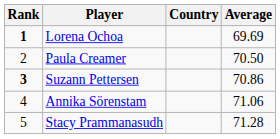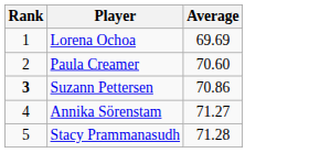- column: Country
Lorena Ochoa | Rank: bold -> normal
Paula Creamer | Average: 70.50 -> 70.60
Annika Sörenstam | Average: 71.06 -> 71.27
